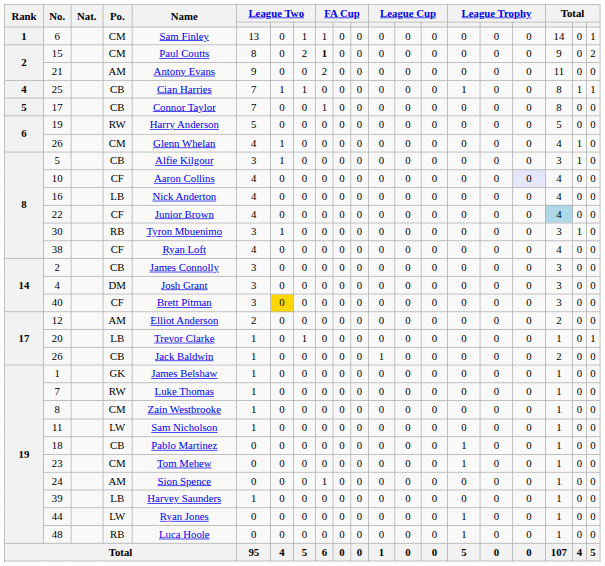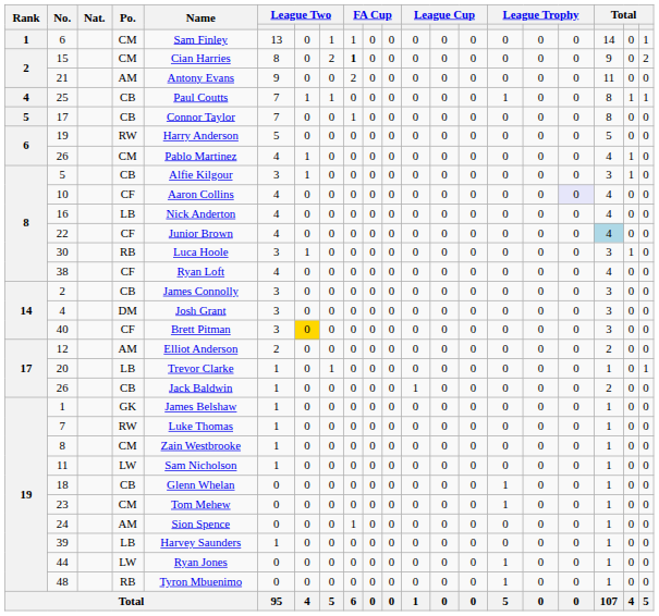15 | Name: Paul Coutts -> Cian Harries
25 | Name: Cian Harries -> Paul Coutts
26 / CM | Name: Glenn Whelan -> Pablo Martinez
30 | Name: Tyron Mbuenimo -> Luca Hoole
18 | Name: Pablo Martinez -> Glenn Whelan
48 | Name: Luca Hoole -> Tyron Mbuenimo
